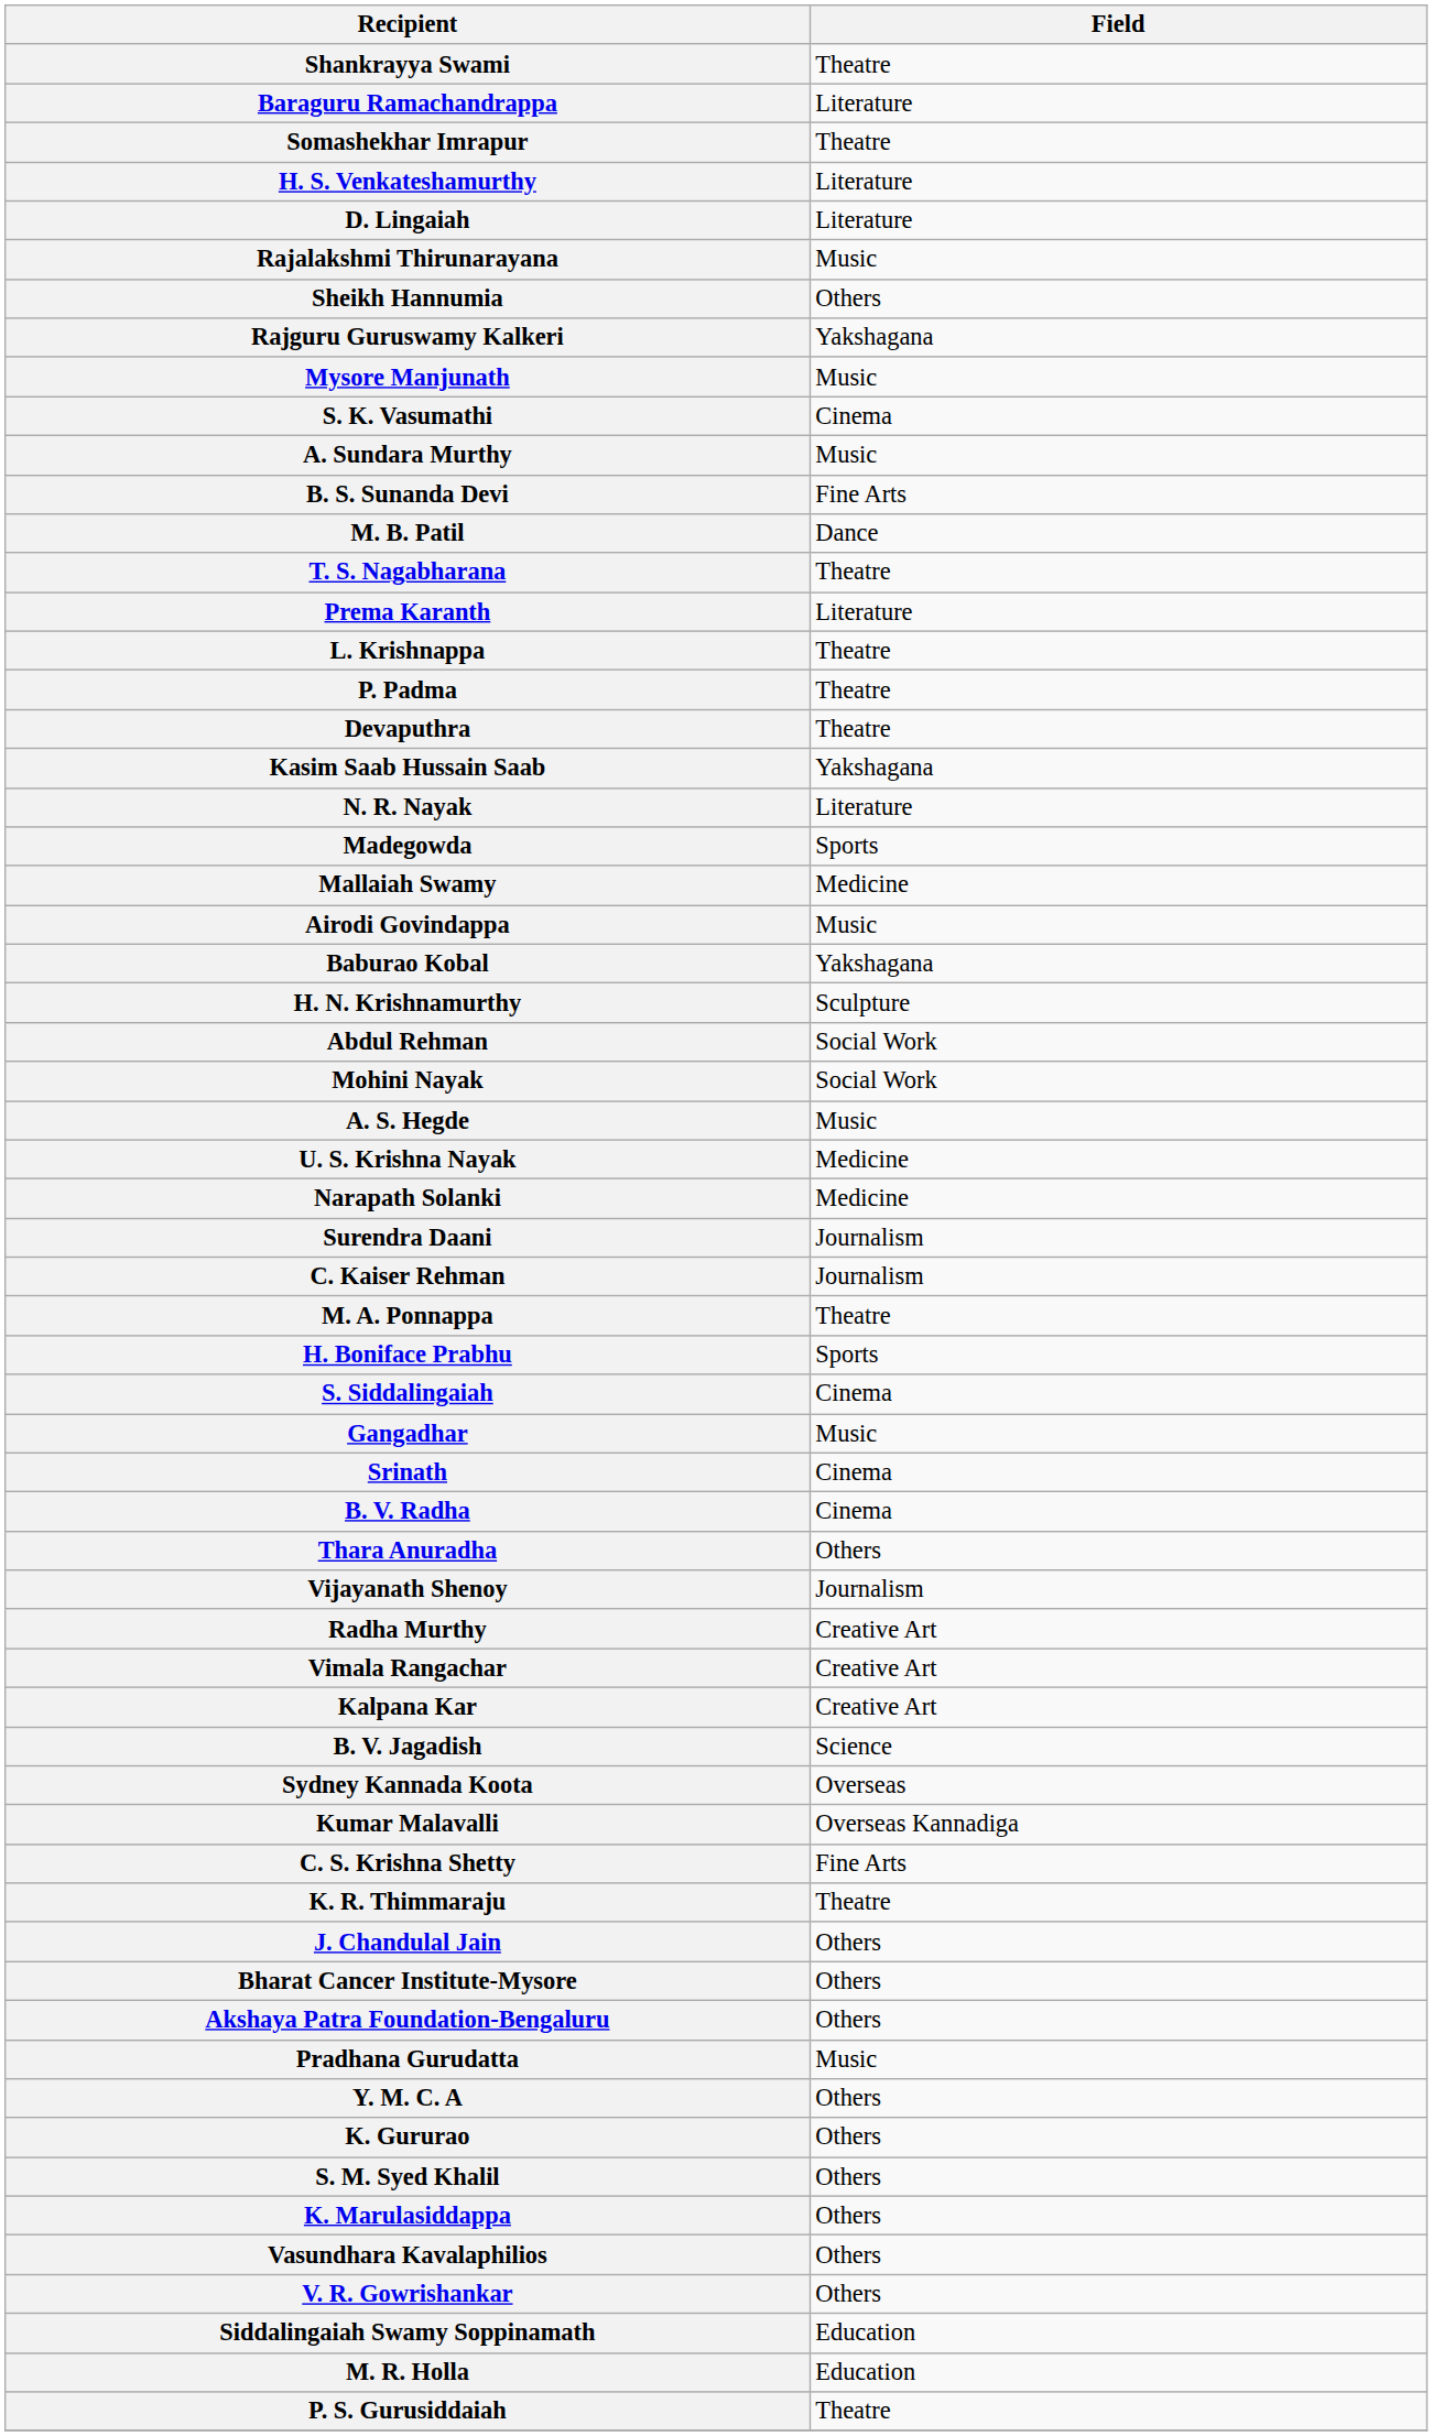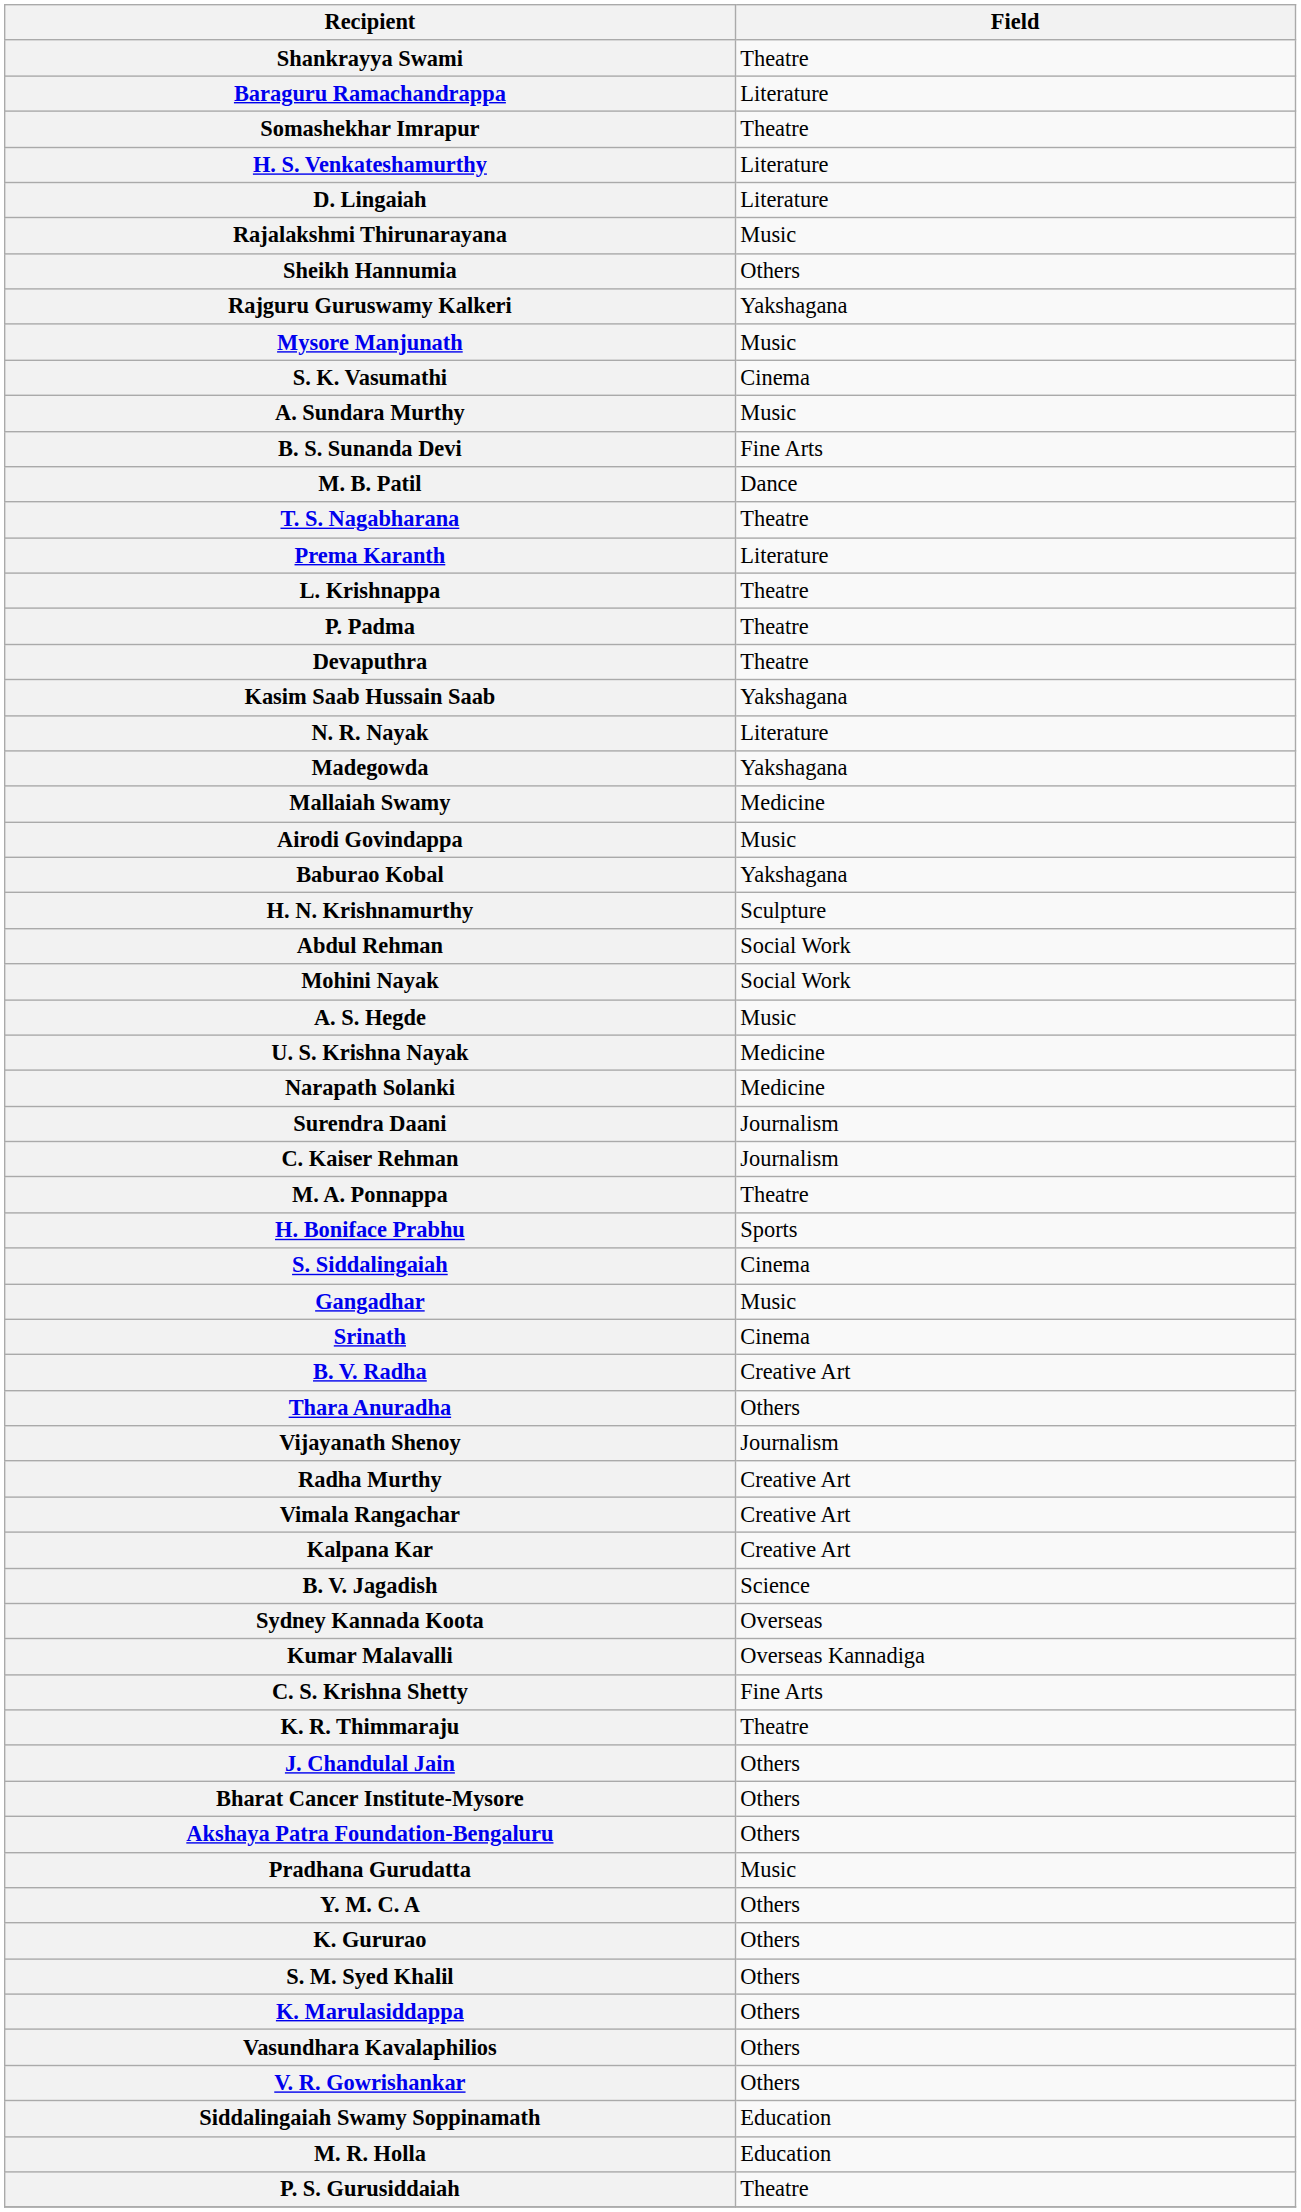Madegowda | Field: Sports -> Yakshagana
B. V. Radha | Field: Cinema -> Creative Art
